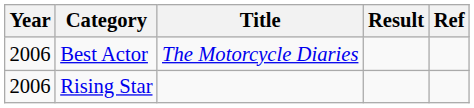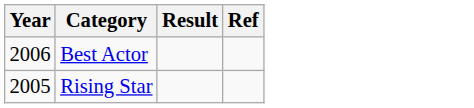- column: Title | The Motorcycle Diaries
Rising Star | Year: 2006 -> 2005
